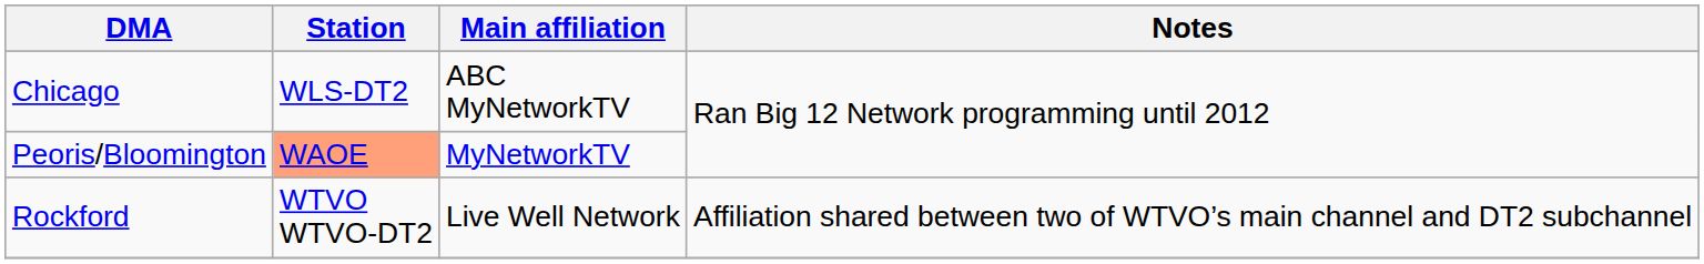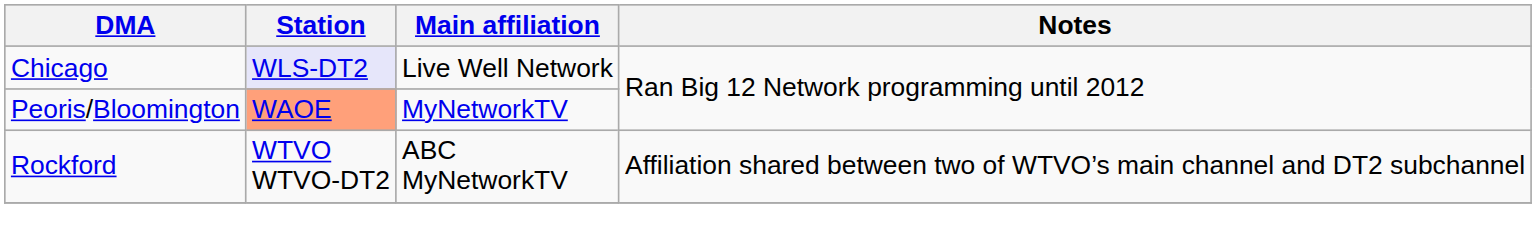Chicago | Station: no background -> lavender background
Chicago | Main affiliation: ABC MyNetworkTV -> Live Well Network
Rockford | Main affiliation: Live Well Network -> ABC MyNetworkTV
